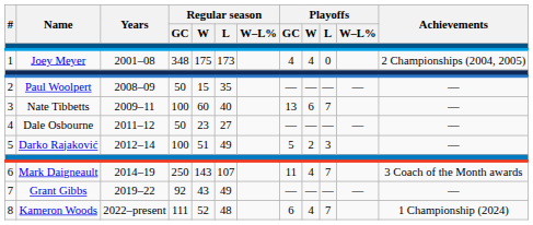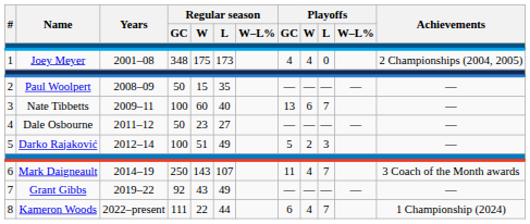8 | Regular season / W: 52 -> 22
8 | Regular season / L: 48 -> 44
